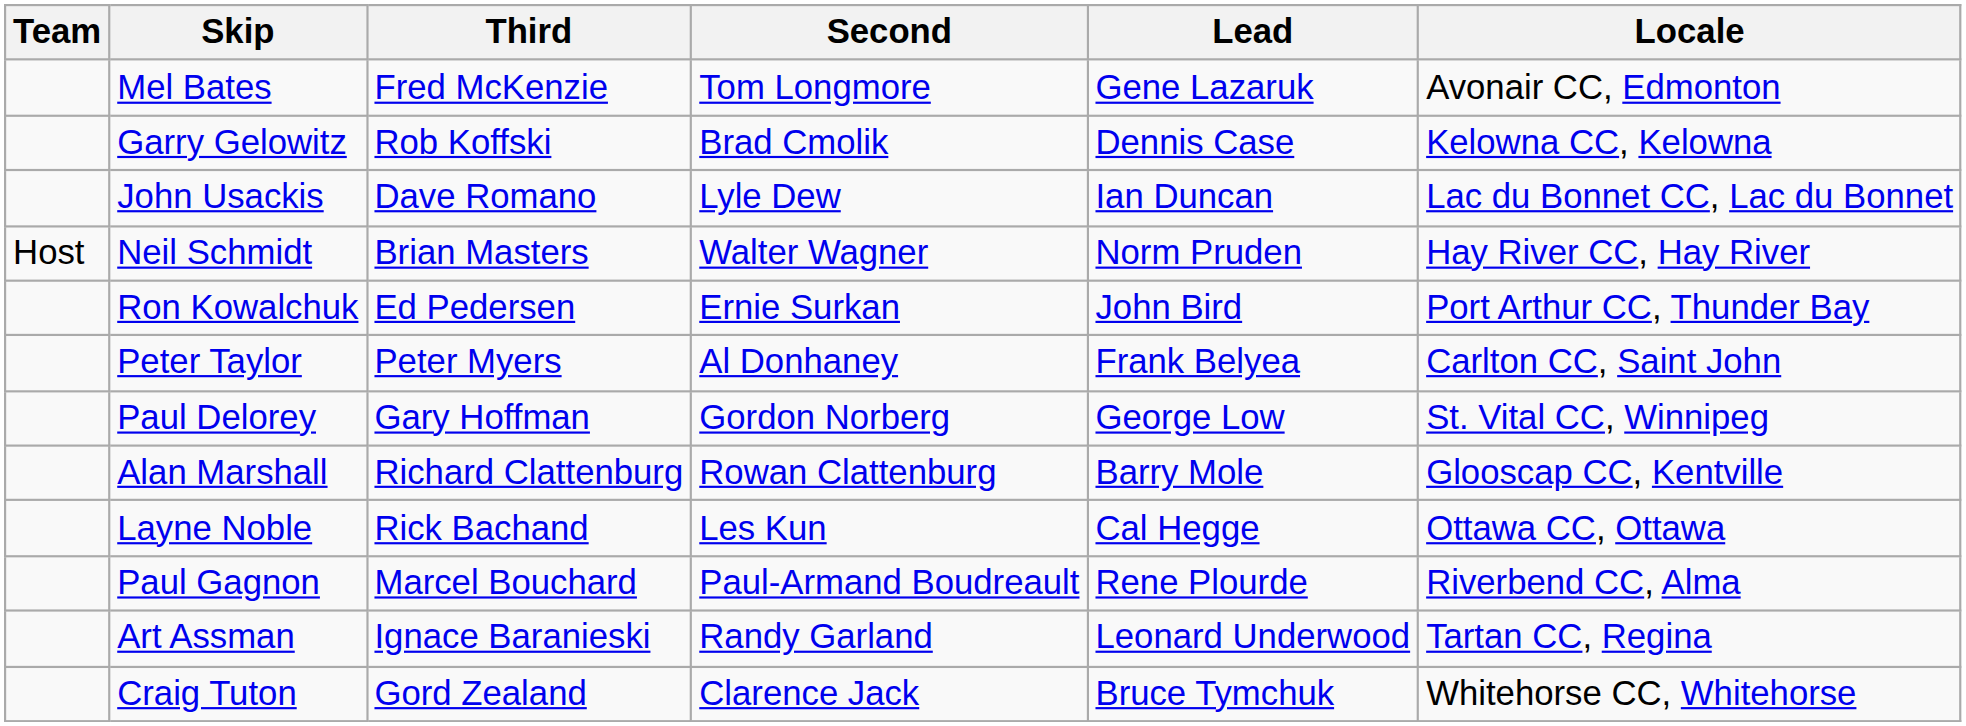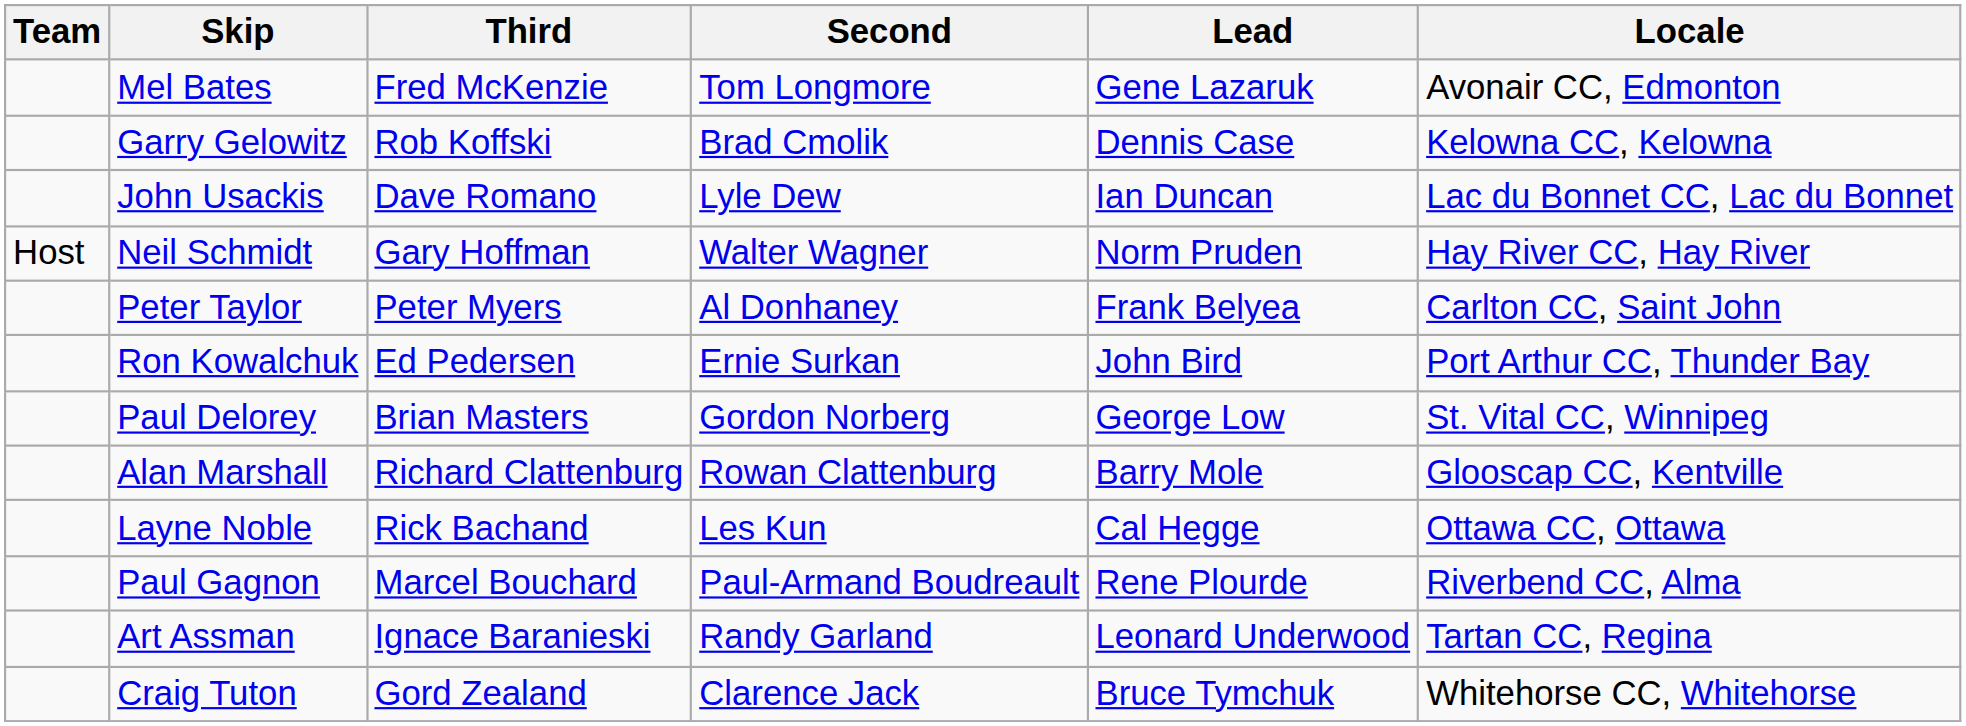Neil Schmidt | Third: Brian Masters -> Gary Hoffman
rows swapped: Peter Taylor <-> Ron Kowalchuk
Paul Delorey | Third: Gary Hoffman -> Brian Masters
